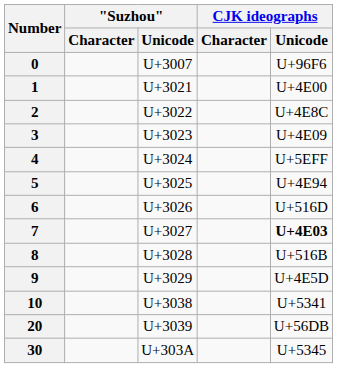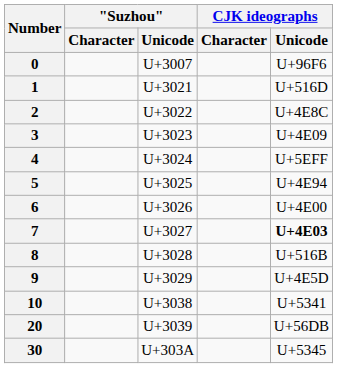1 | CJK ideographs / Unicode: U+4E00 -> U+516D
6 | CJK ideographs / Unicode: U+516D -> U+4E00
